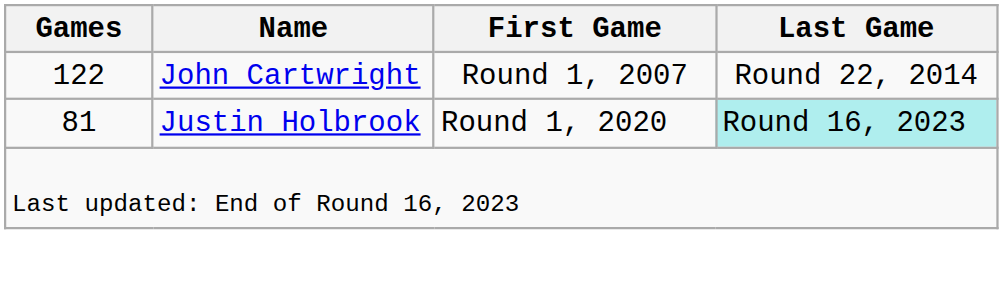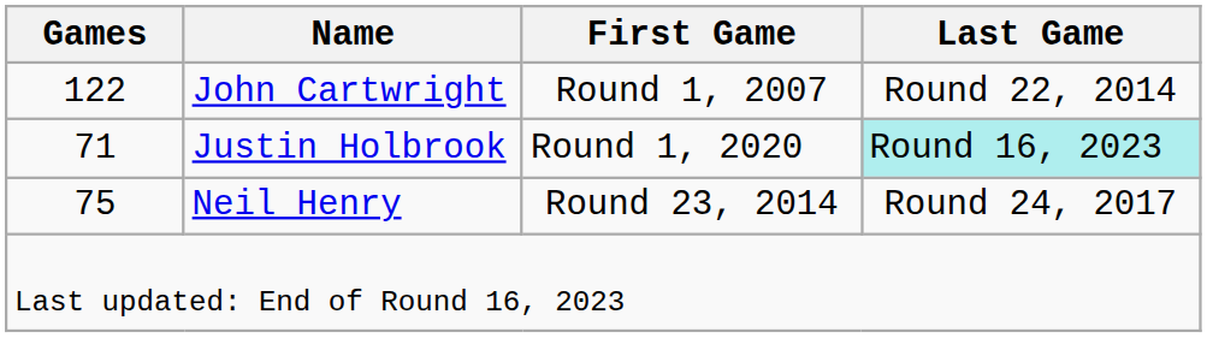Justin Holbrook | Games: 81 -> 71
+ row: 75 | Neil Henry | Round 23, 2014 | Round 24, 2017
